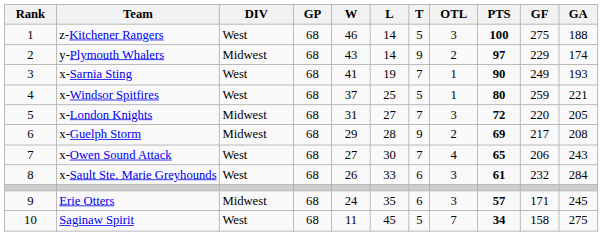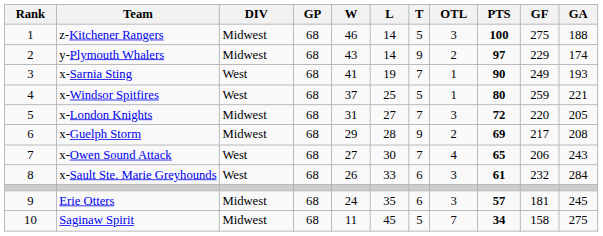z-Kitchener Rangers | DIV: West -> Midwest
Erie Otters | GF: 171 -> 181
Saginaw Spirit | DIV: West -> Midwest
